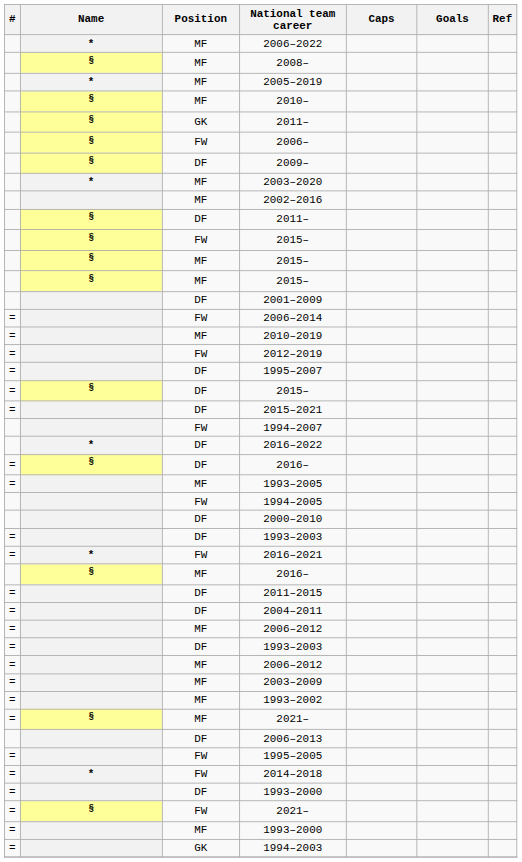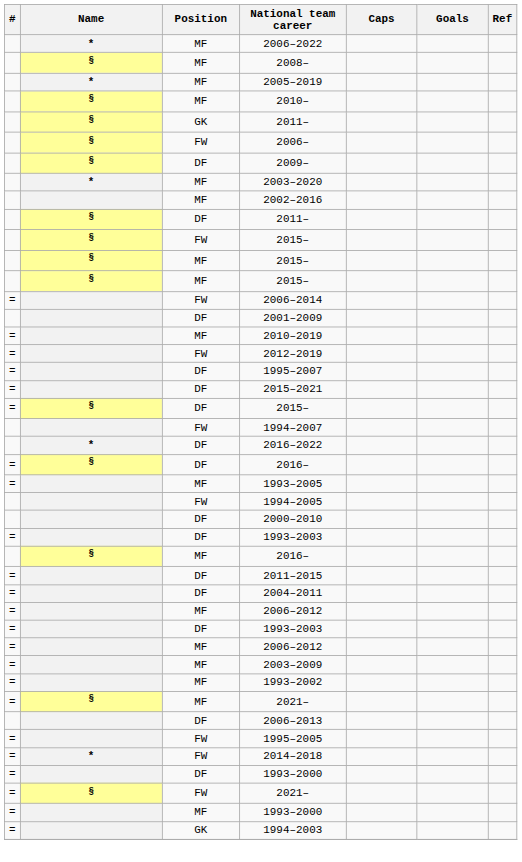rows swapped: 2001–2009 <-> 2006–2014
rows swapped: 2015–2021 <-> DF / 2015–
- row: = | * | FW | 2016–2021
